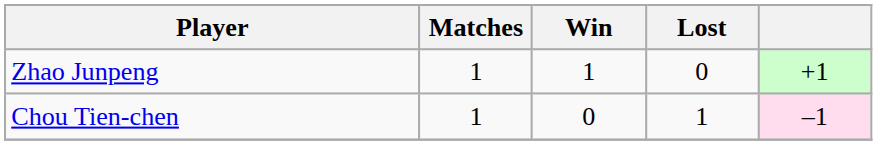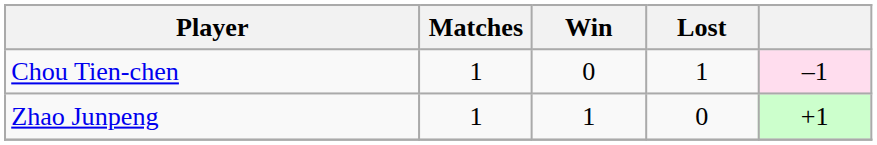rows swapped: Chou Tien-chen <-> Zhao Junpeng
